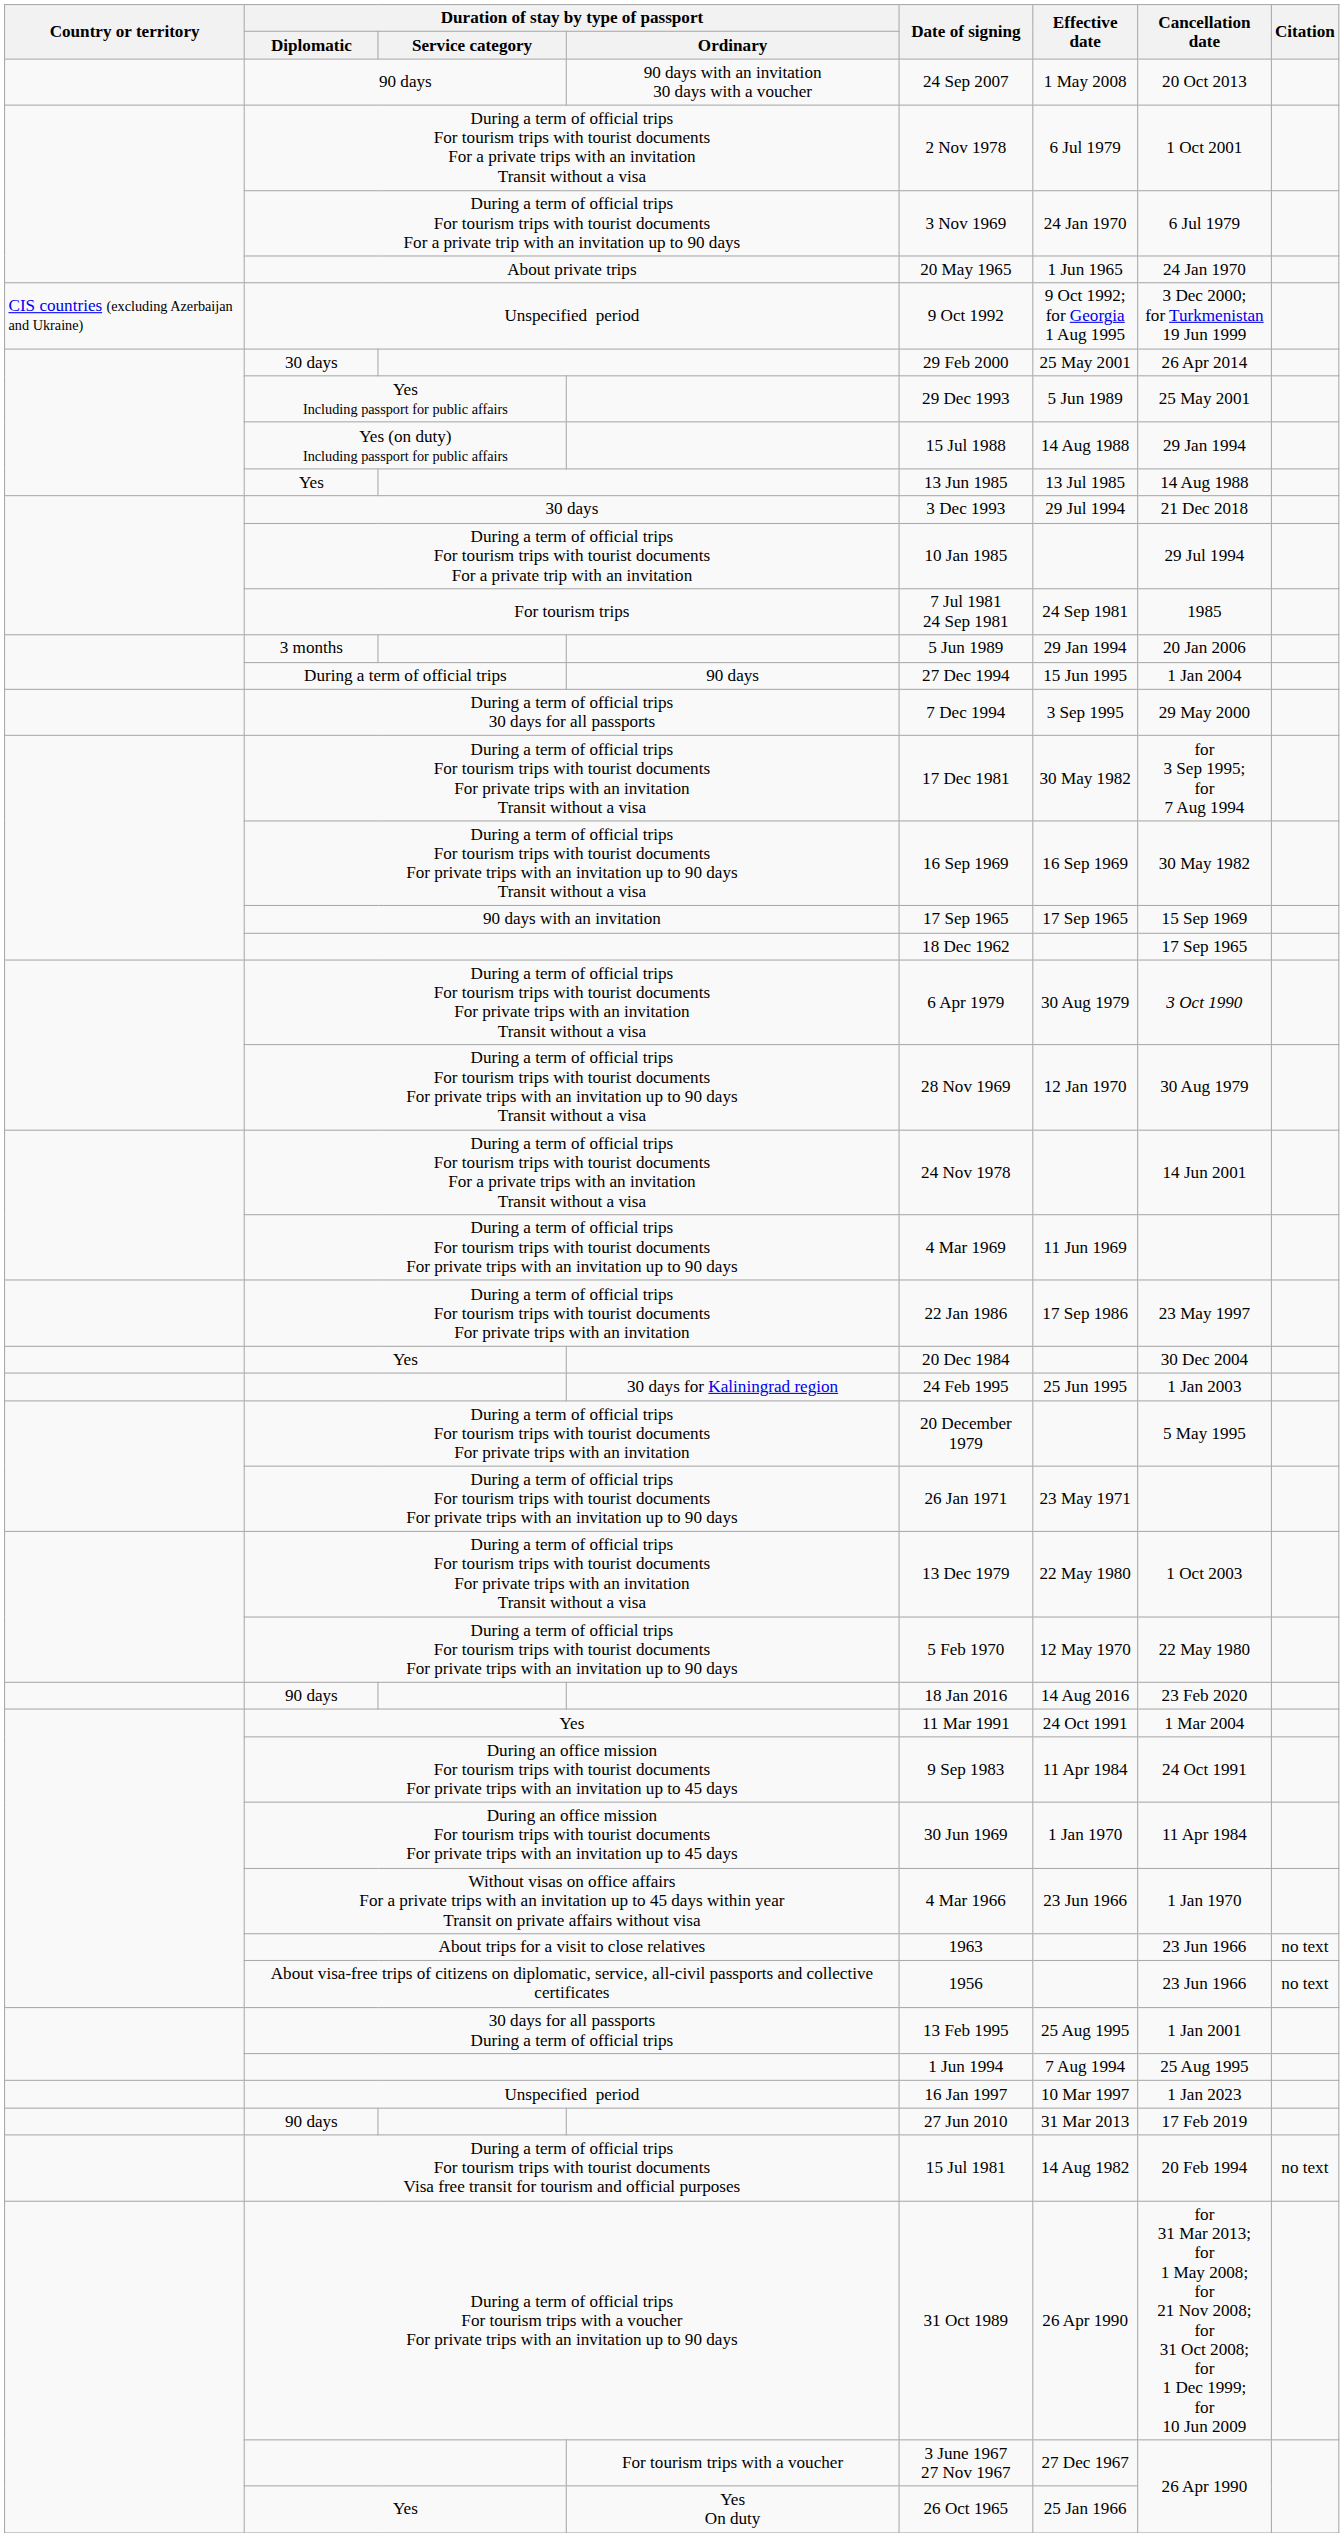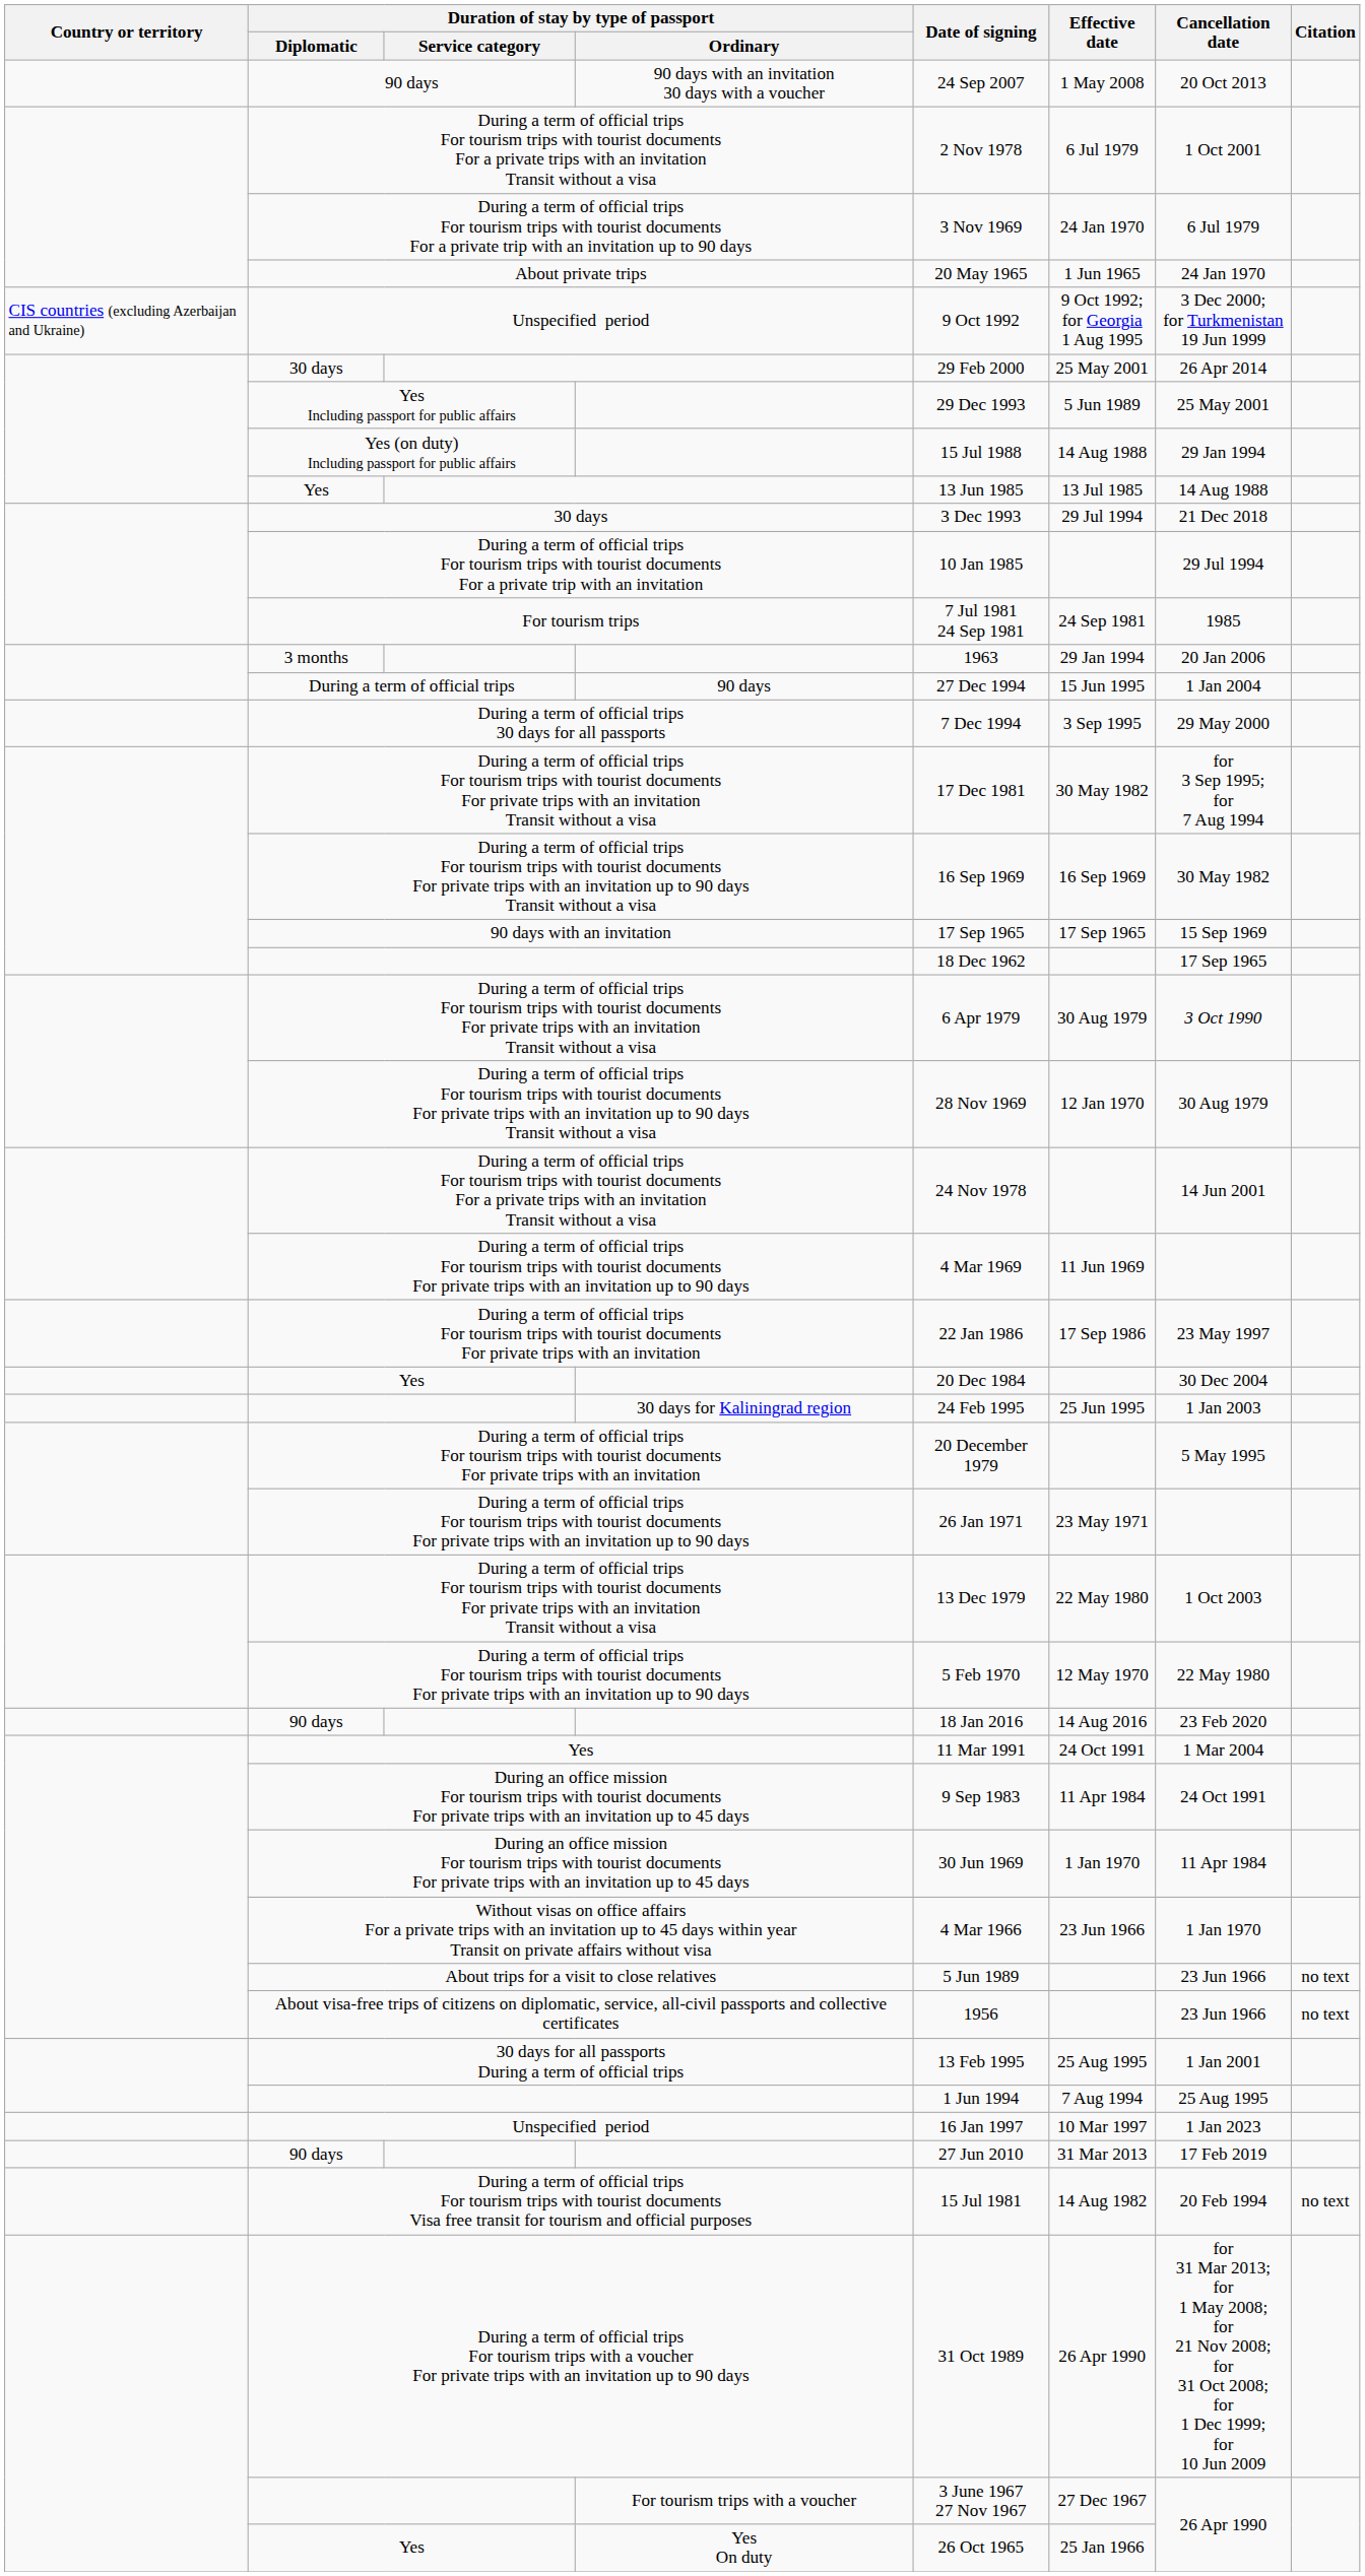3 months | Date of signing: 5 Jun 1989 -> 1963
About trips for a visit to close relatives | Date of signing: 1963 -> 5 Jun 1989
